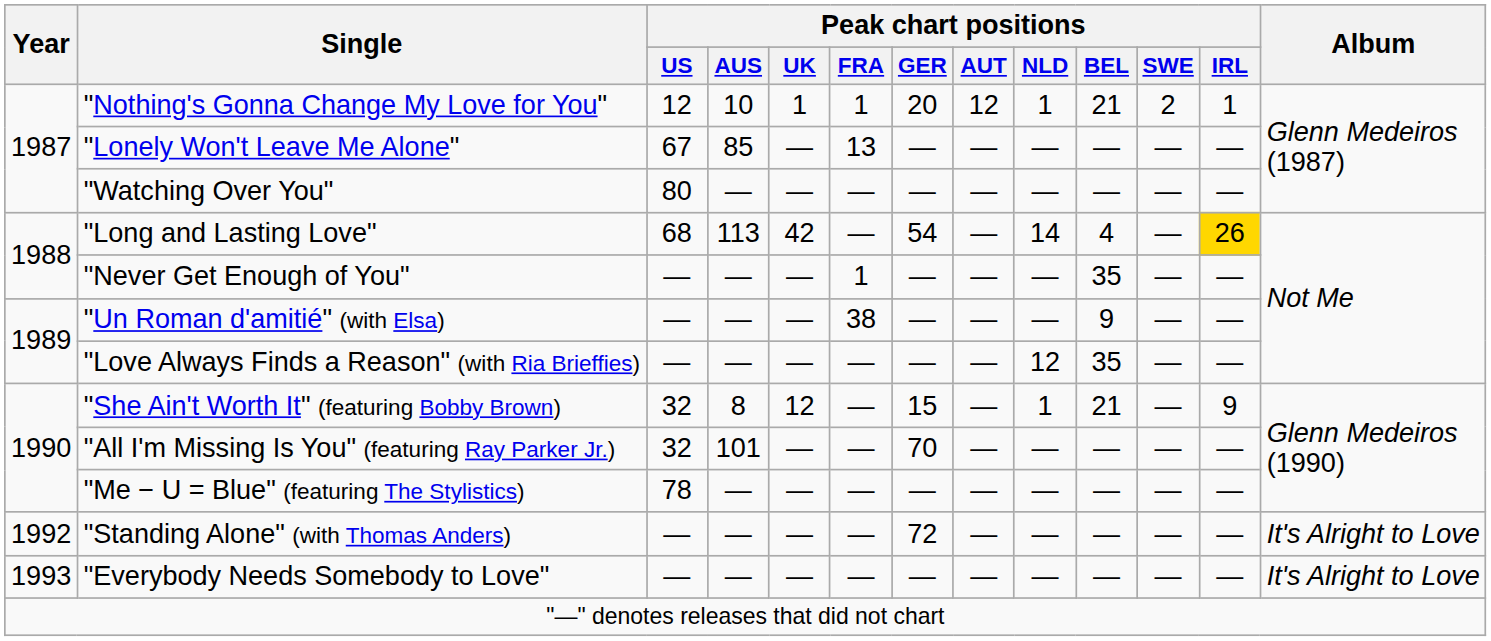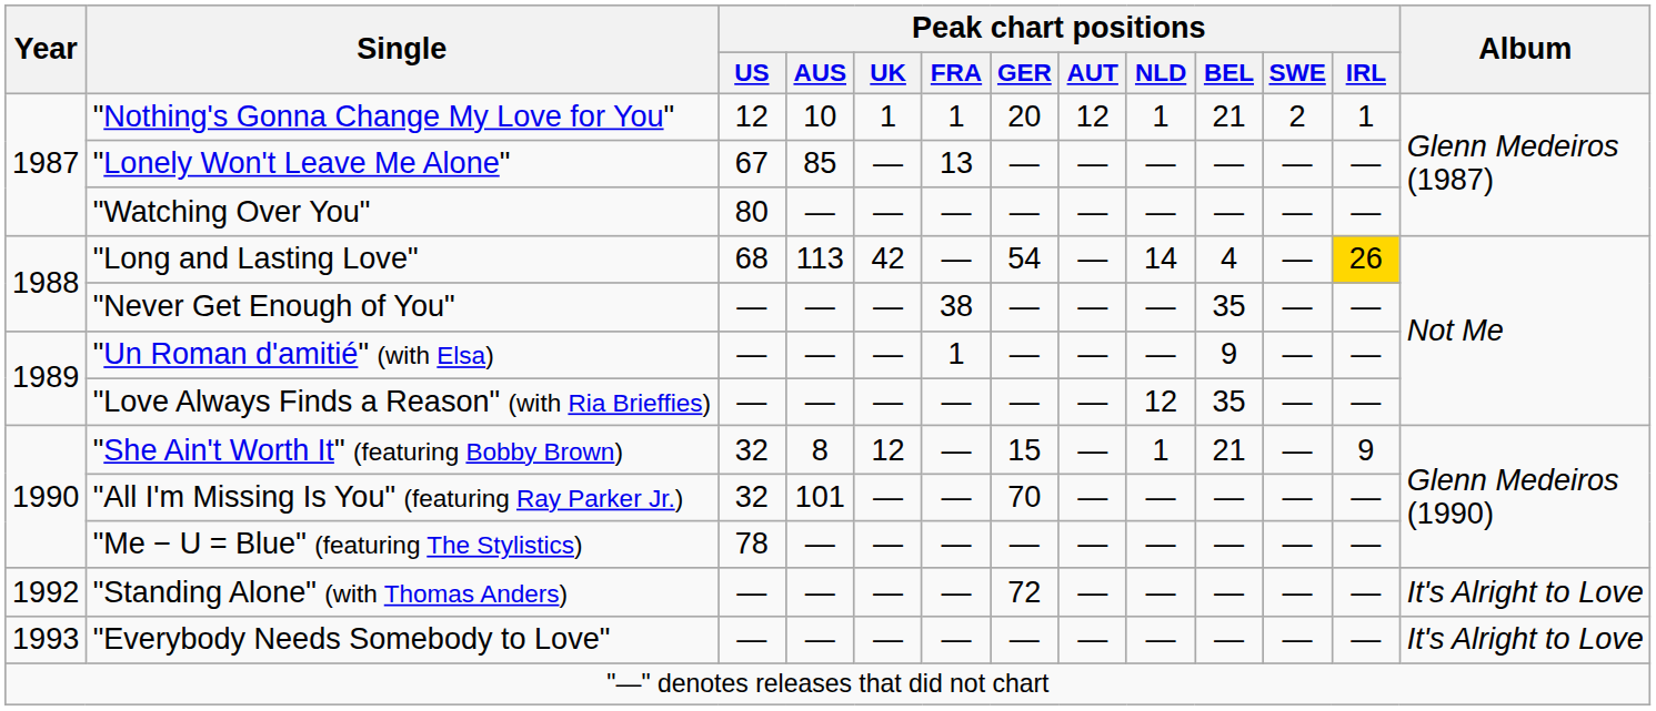"Never Get Enough of You" | Peak chart positions / FRA: 1 -> 38
"Un Roman d'amitié" (with Elsa) | Peak chart positions / FRA: 38 -> 1
